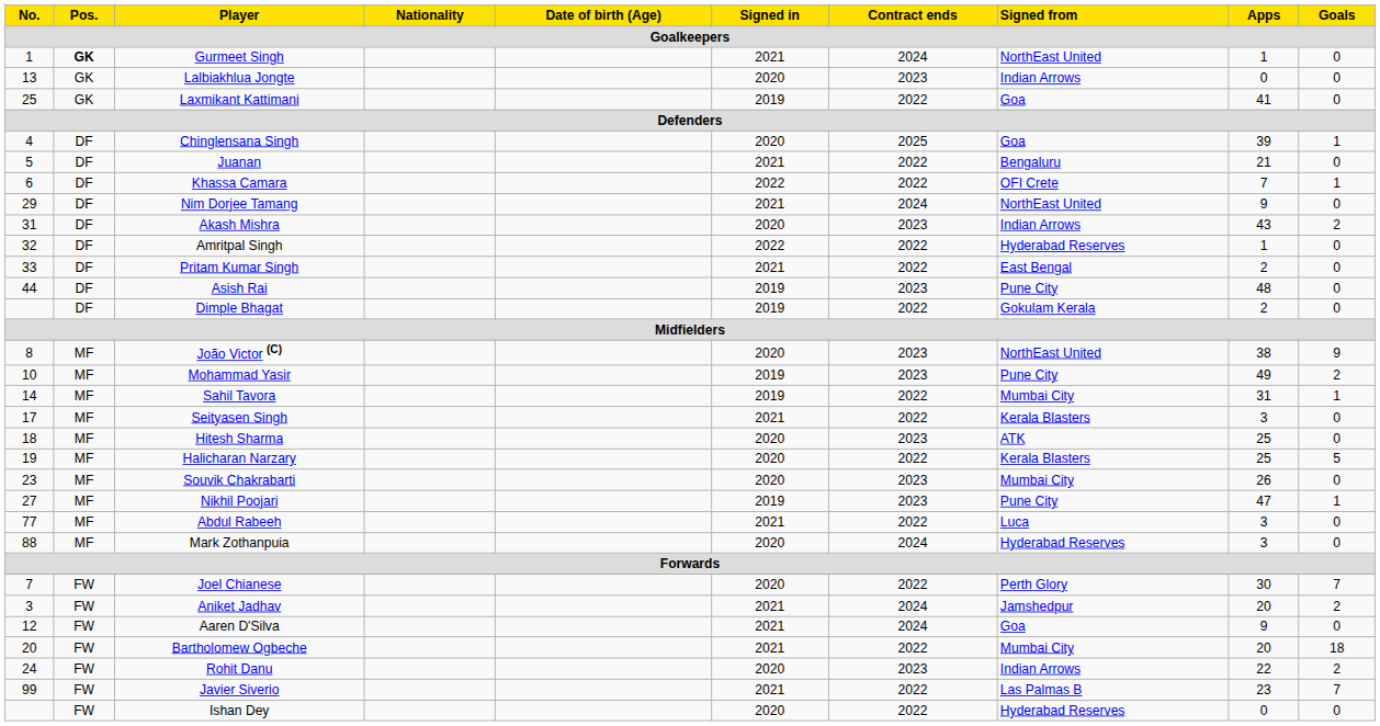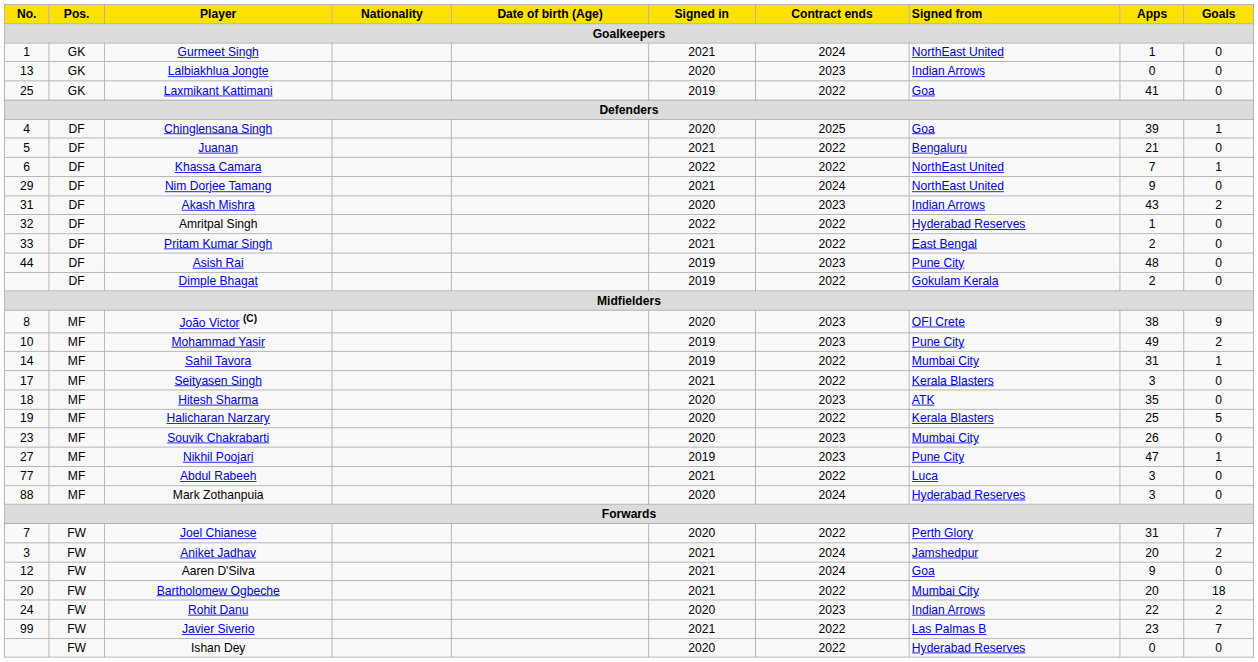Gurmeet Singh | Pos.: bold -> normal
Khassa Camara | Signed from: OFI Crete -> NorthEast United
João Victor (C) | Signed from: NorthEast United -> OFI Crete
Hitesh Sharma | Apps: 25 -> 35
Joel Chianese | Apps: 30 -> 31
